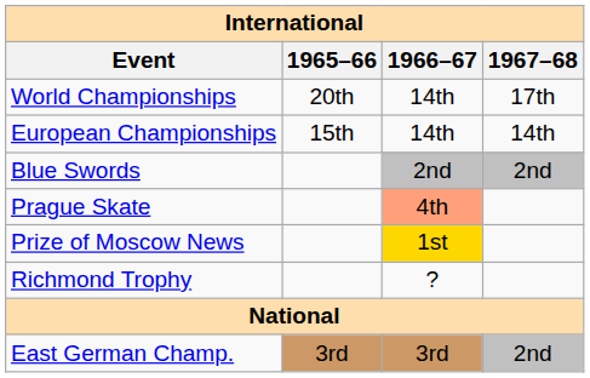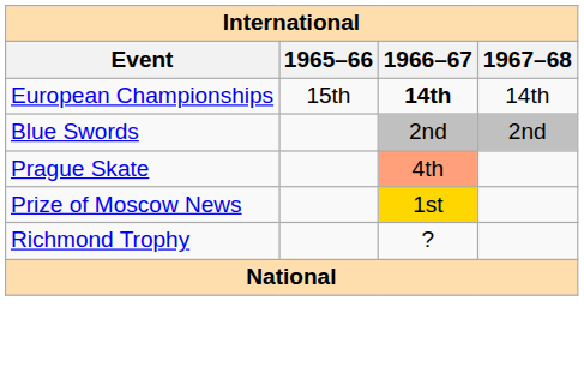- row: World Championships | 20th | 14th | 17th
European Championships | 1966–67: normal -> bold
- row: East German Champ. | 3rd | 3rd | 2nd
